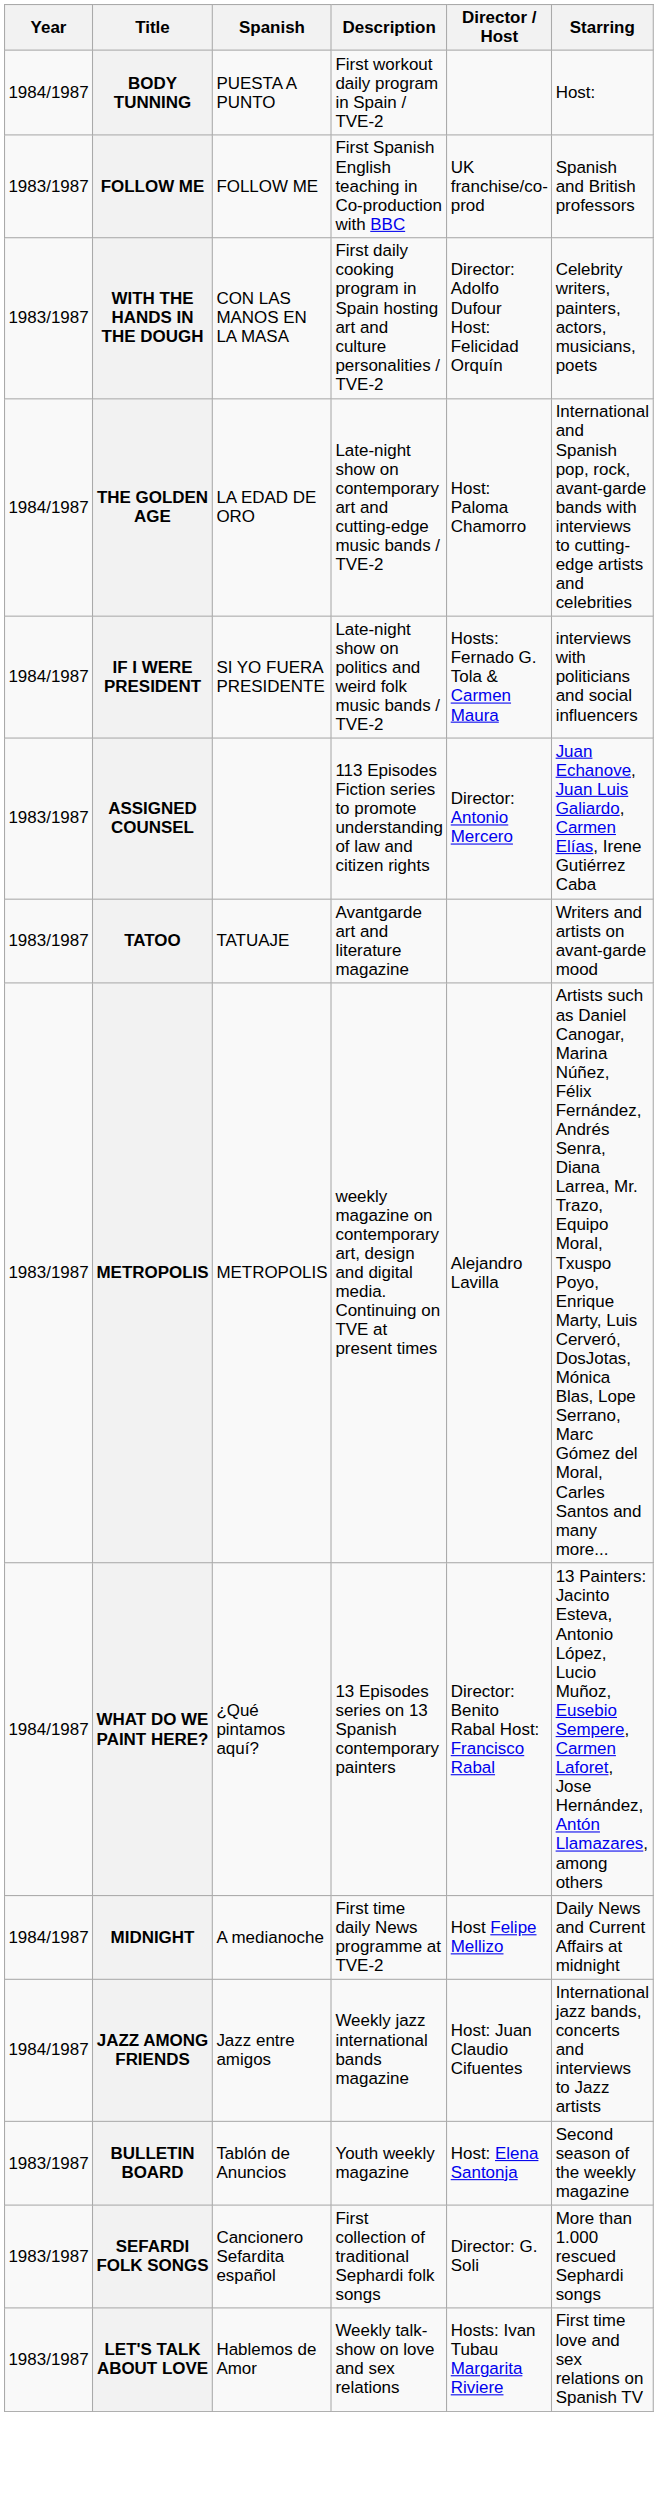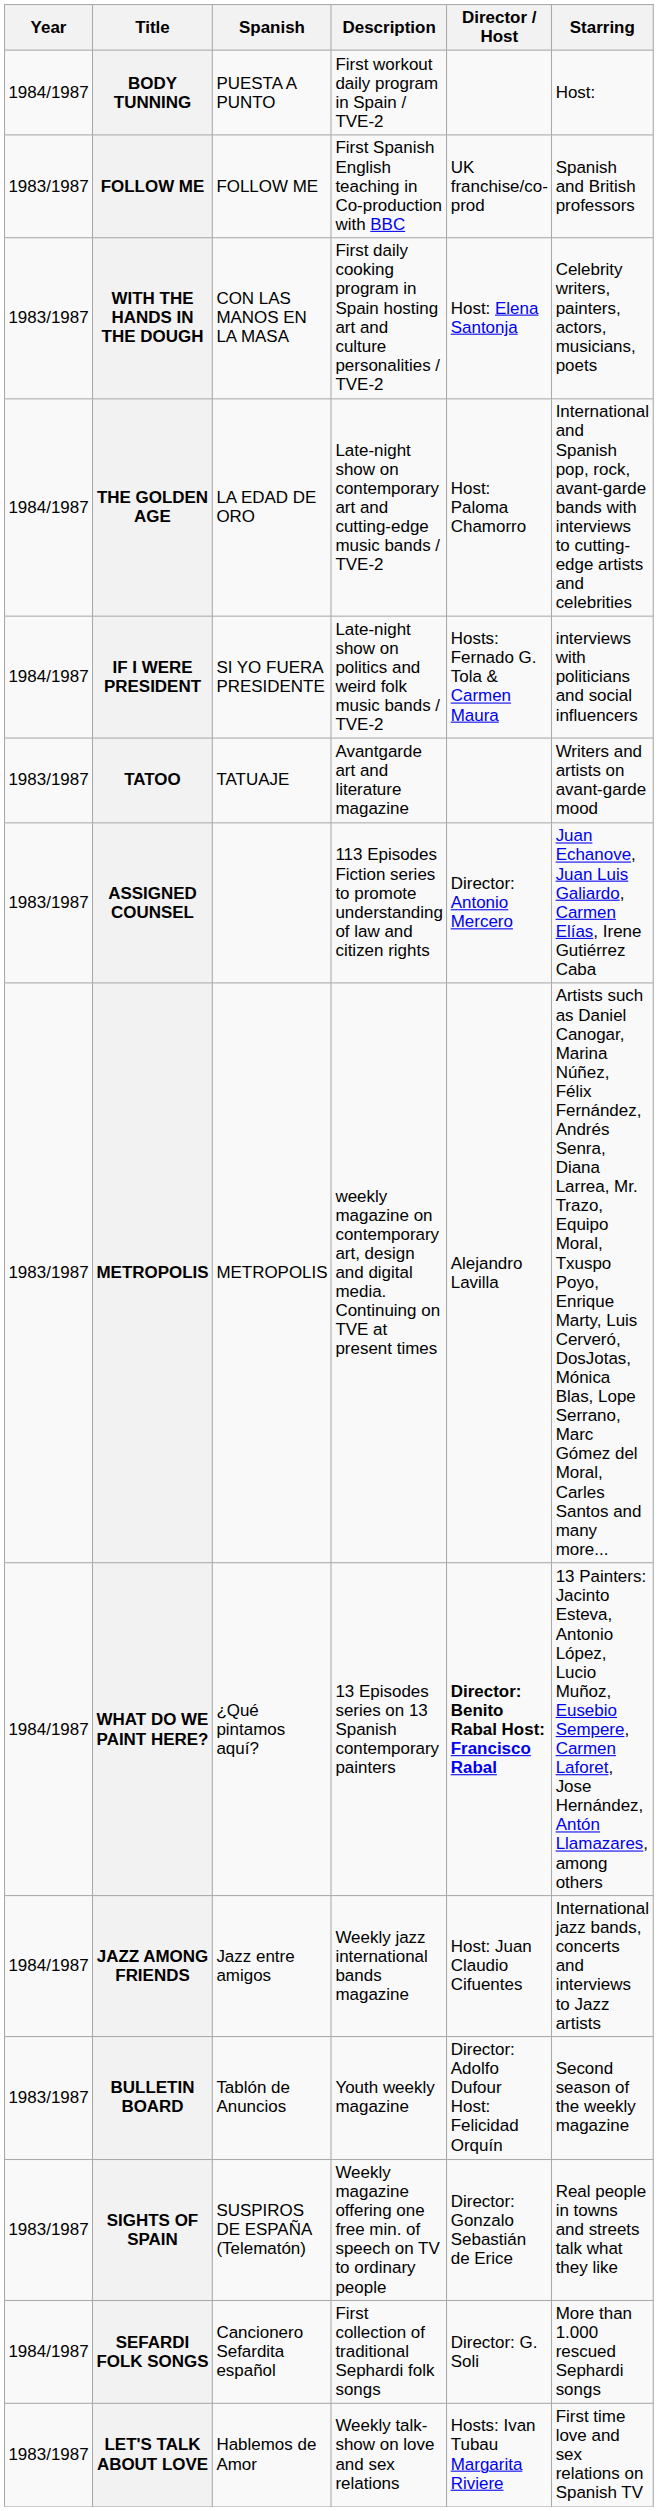WITH THE HANDS IN THE DOUGH | Director / Host: Director: Adolfo Dufour Host: Felicidad Orquín -> Host: Elena Santonja
rows swapped: TATOO <-> ASSIGNED COUNSEL
WHAT DO WE PAINT HERE? | Director / Host: normal -> bold
- row: 1984/1987 | MIDNIGHT | A medianoche | First time daily News programme at TVE-2 | Host Felipe Mellizo | Daily News and Current Affairs at midnight
BULLETIN BOARD | Director / Host: Host: Elena Santonja -> Director: Adolfo Dufour Host: Felicidad Orquín
+ row: 1983/1987 | SIGHTS OF SPAIN | SUSPIROS DE ESPAÑA (Telematón) | Weekly magazine offering one free min. of speech on TV to ordinary people | Director: Gonzalo Sebastián de Erice | Real people in towns and streets talk what they like
SEFARDI FOLK SONGS | Year: 1983/1987 -> 1984/1987
